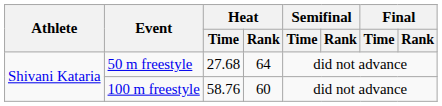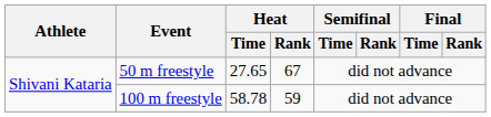50 m freestyle | Heat / Time: 27.68 -> 27.65
50 m freestyle | Heat / Rank: 64 -> 67
100 m freestyle | Heat / Time: 58.76 -> 58.78
100 m freestyle | Heat / Rank: 60 -> 59
